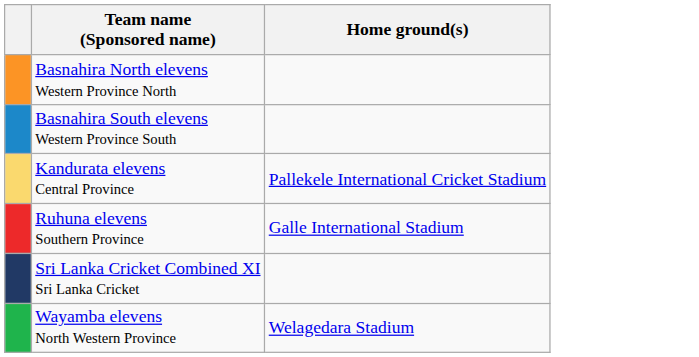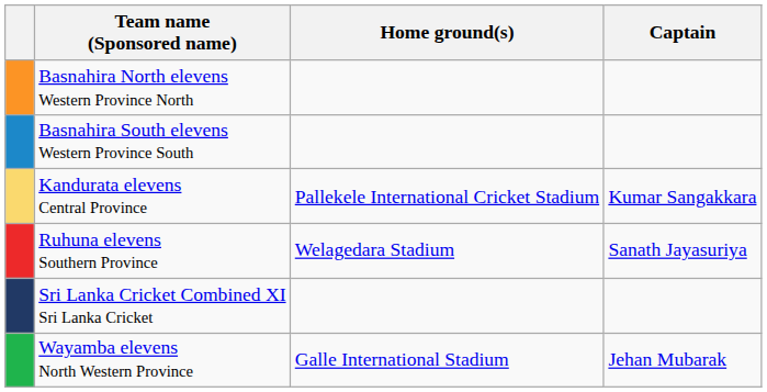+ column: Captain | Kumar Sangakkara | Sanath Jayasuriya | Jehan Mubarak
Ruhuna elevens Southern Province | Home ground(s): Galle International Stadium -> Welagedara Stadium
Wayamba elevens North Western Province | Home ground(s): Welagedara Stadium -> Galle International Stadium
